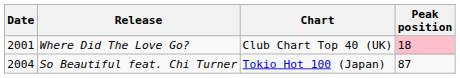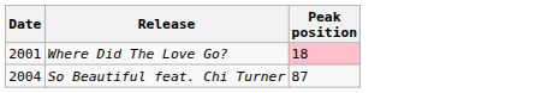- column: Chart | Club Chart Top 40 (UK) | Tokio Hot 100 (Japan)
